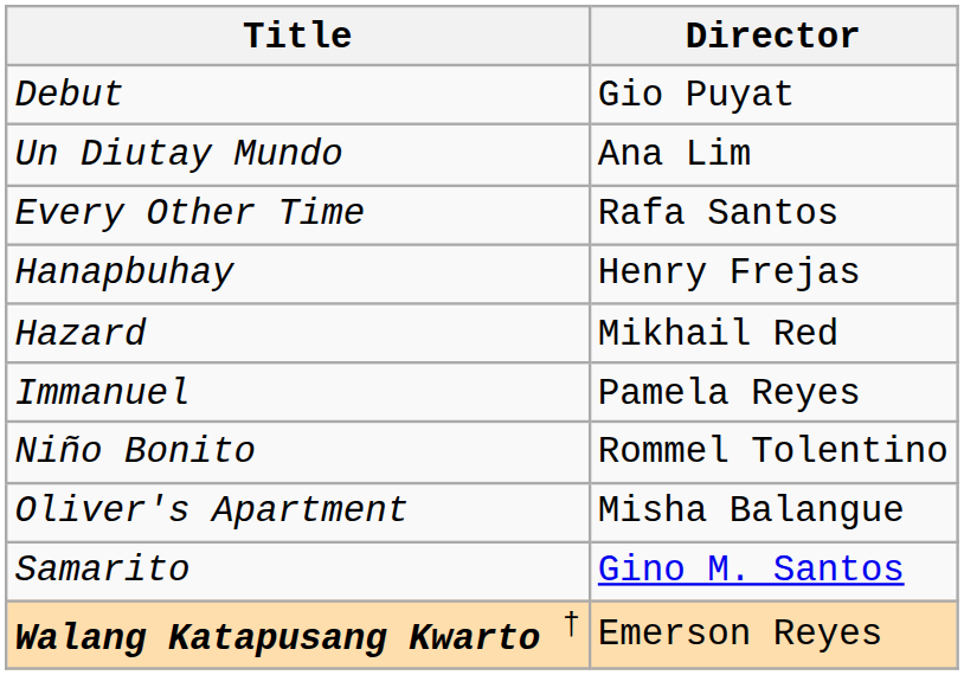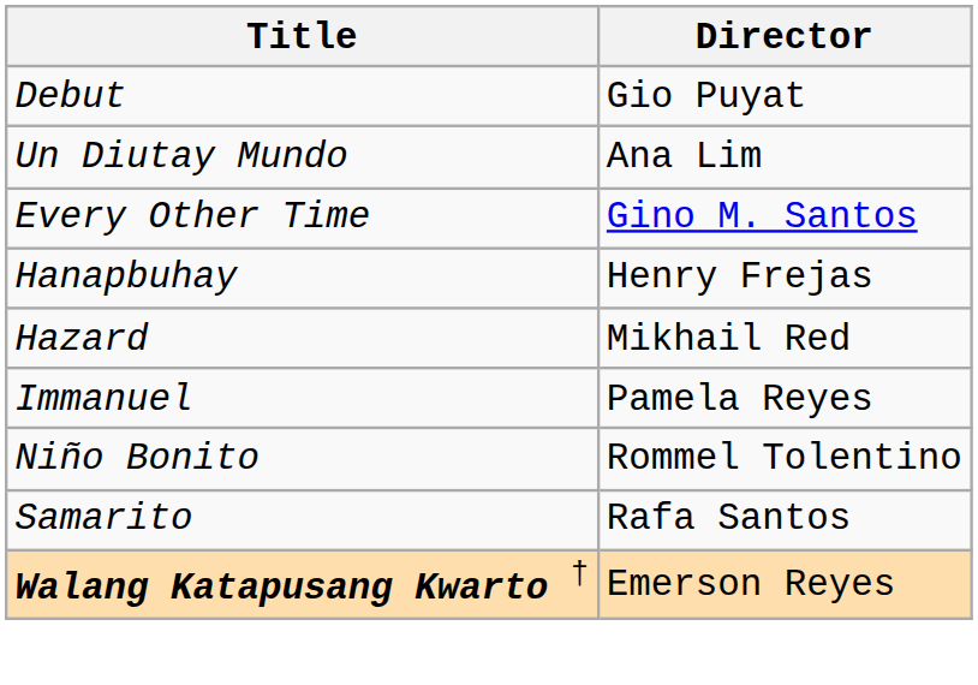Every Other Time | Director: Rafa Santos -> Gino M. Santos
- row: Oliver's Apartment | Misha Balangue
Samarito | Director: Gino M. Santos -> Rafa Santos
